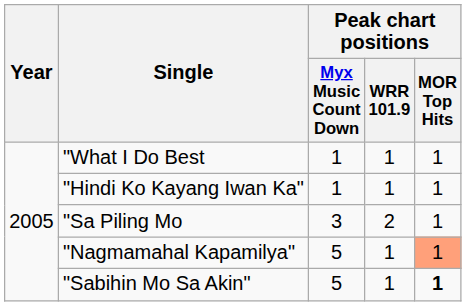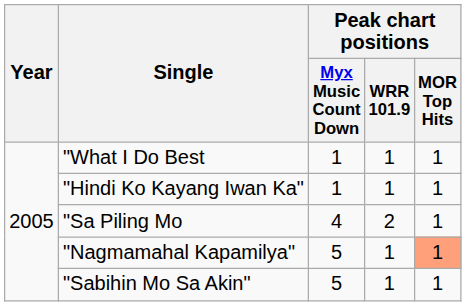"Sa Piling Mo | Peak chart positions / Myx Music Count Down: 3 -> 4
"Sabihin Mo Sa Akin" | Peak chart positions / MOR Top Hits: bold -> normal
